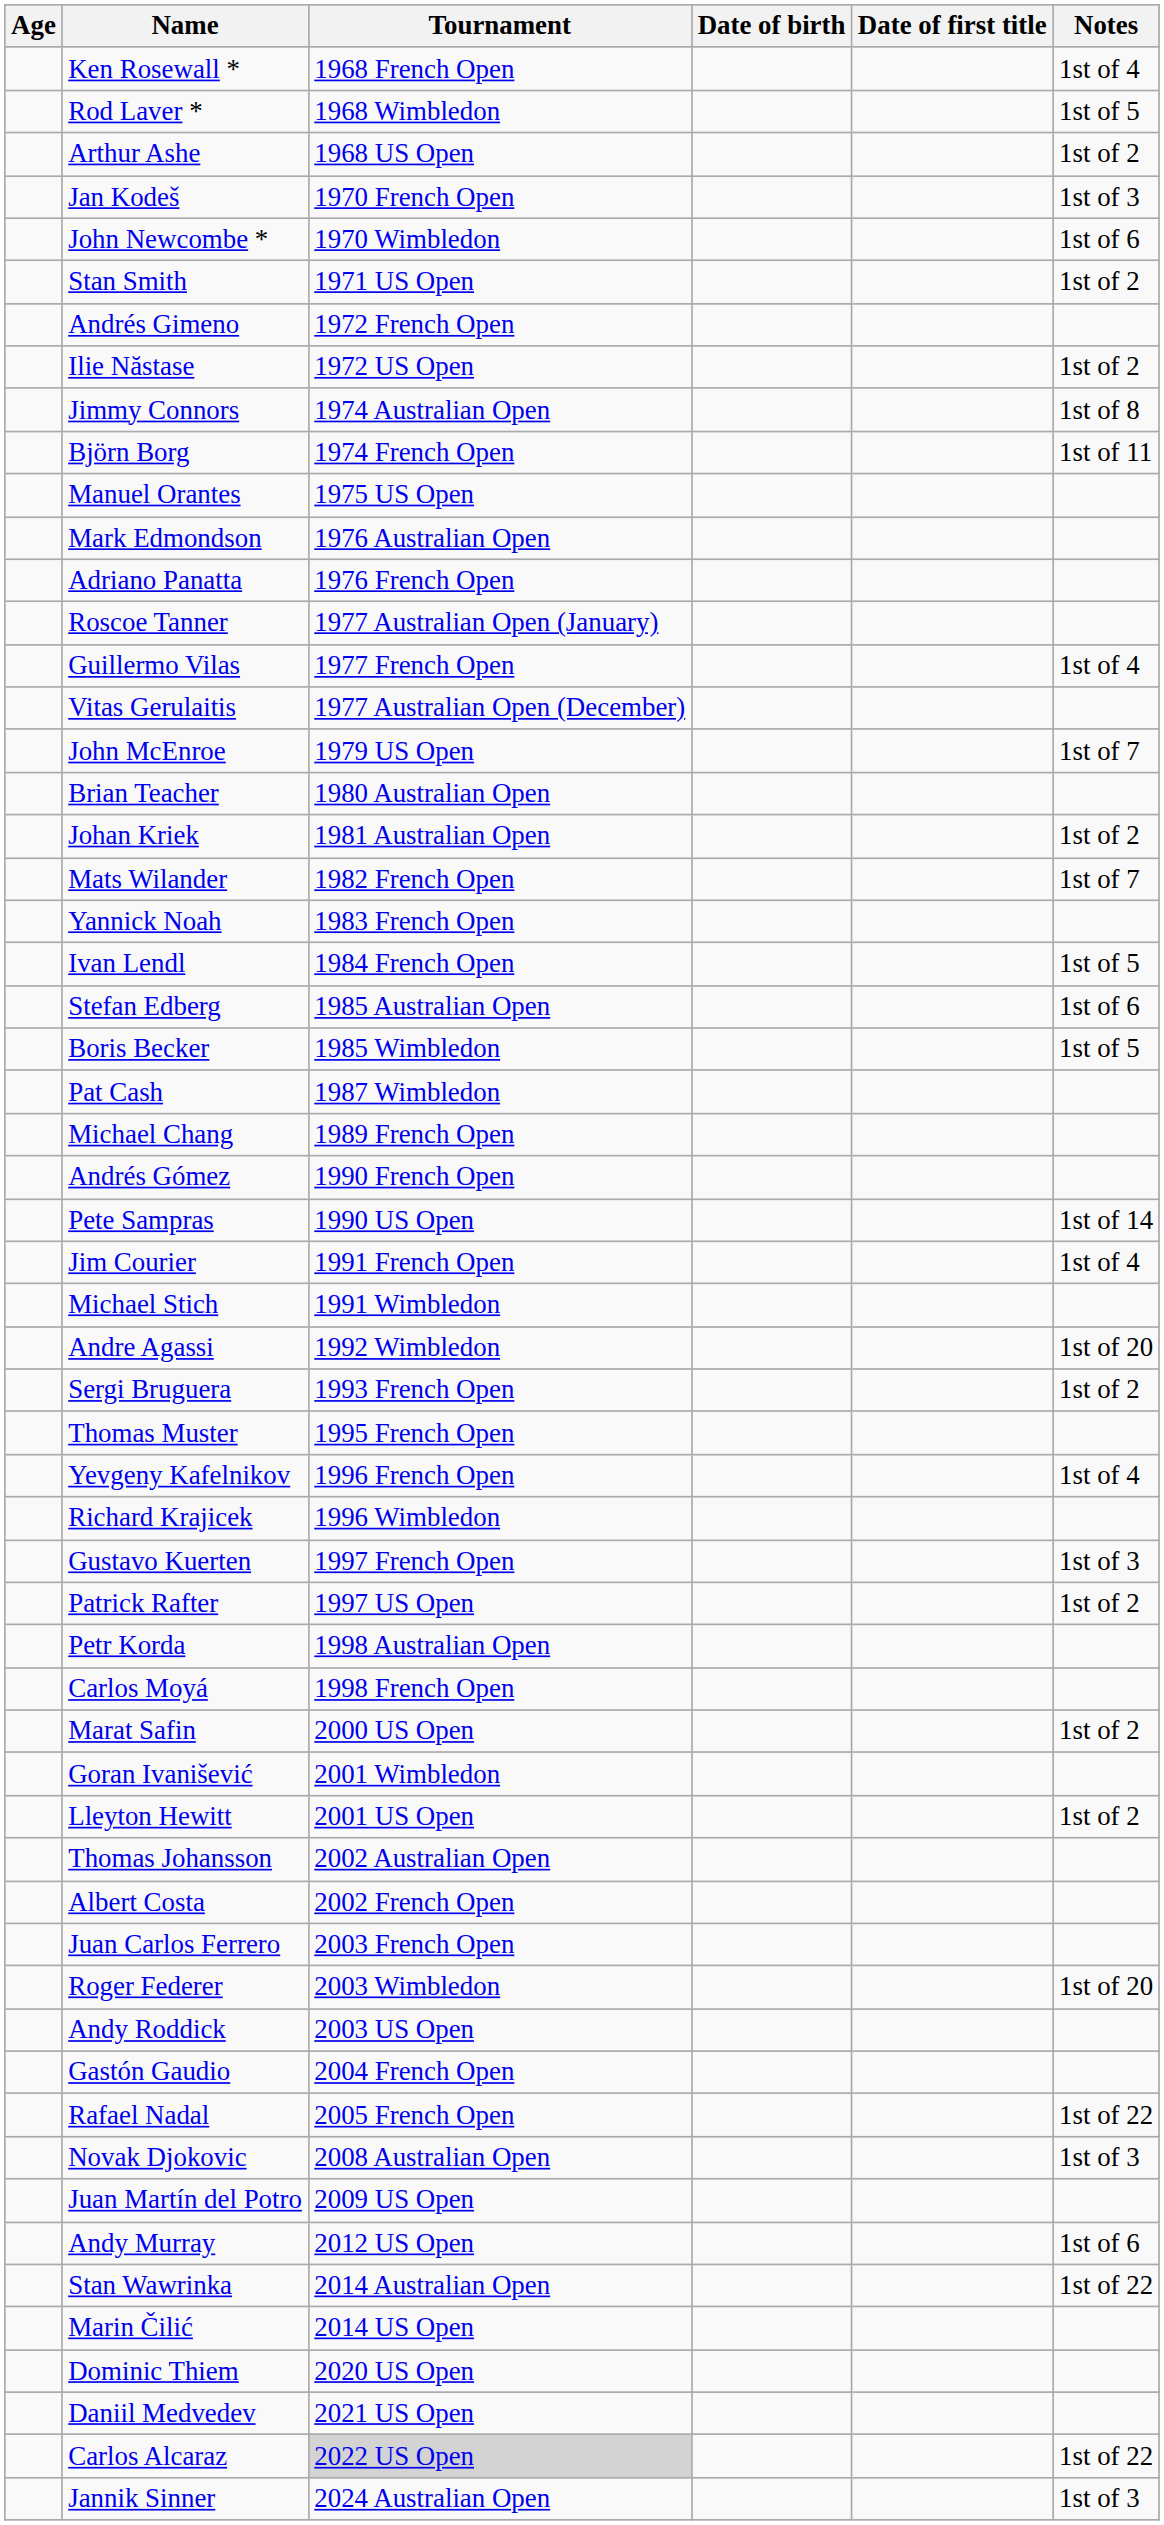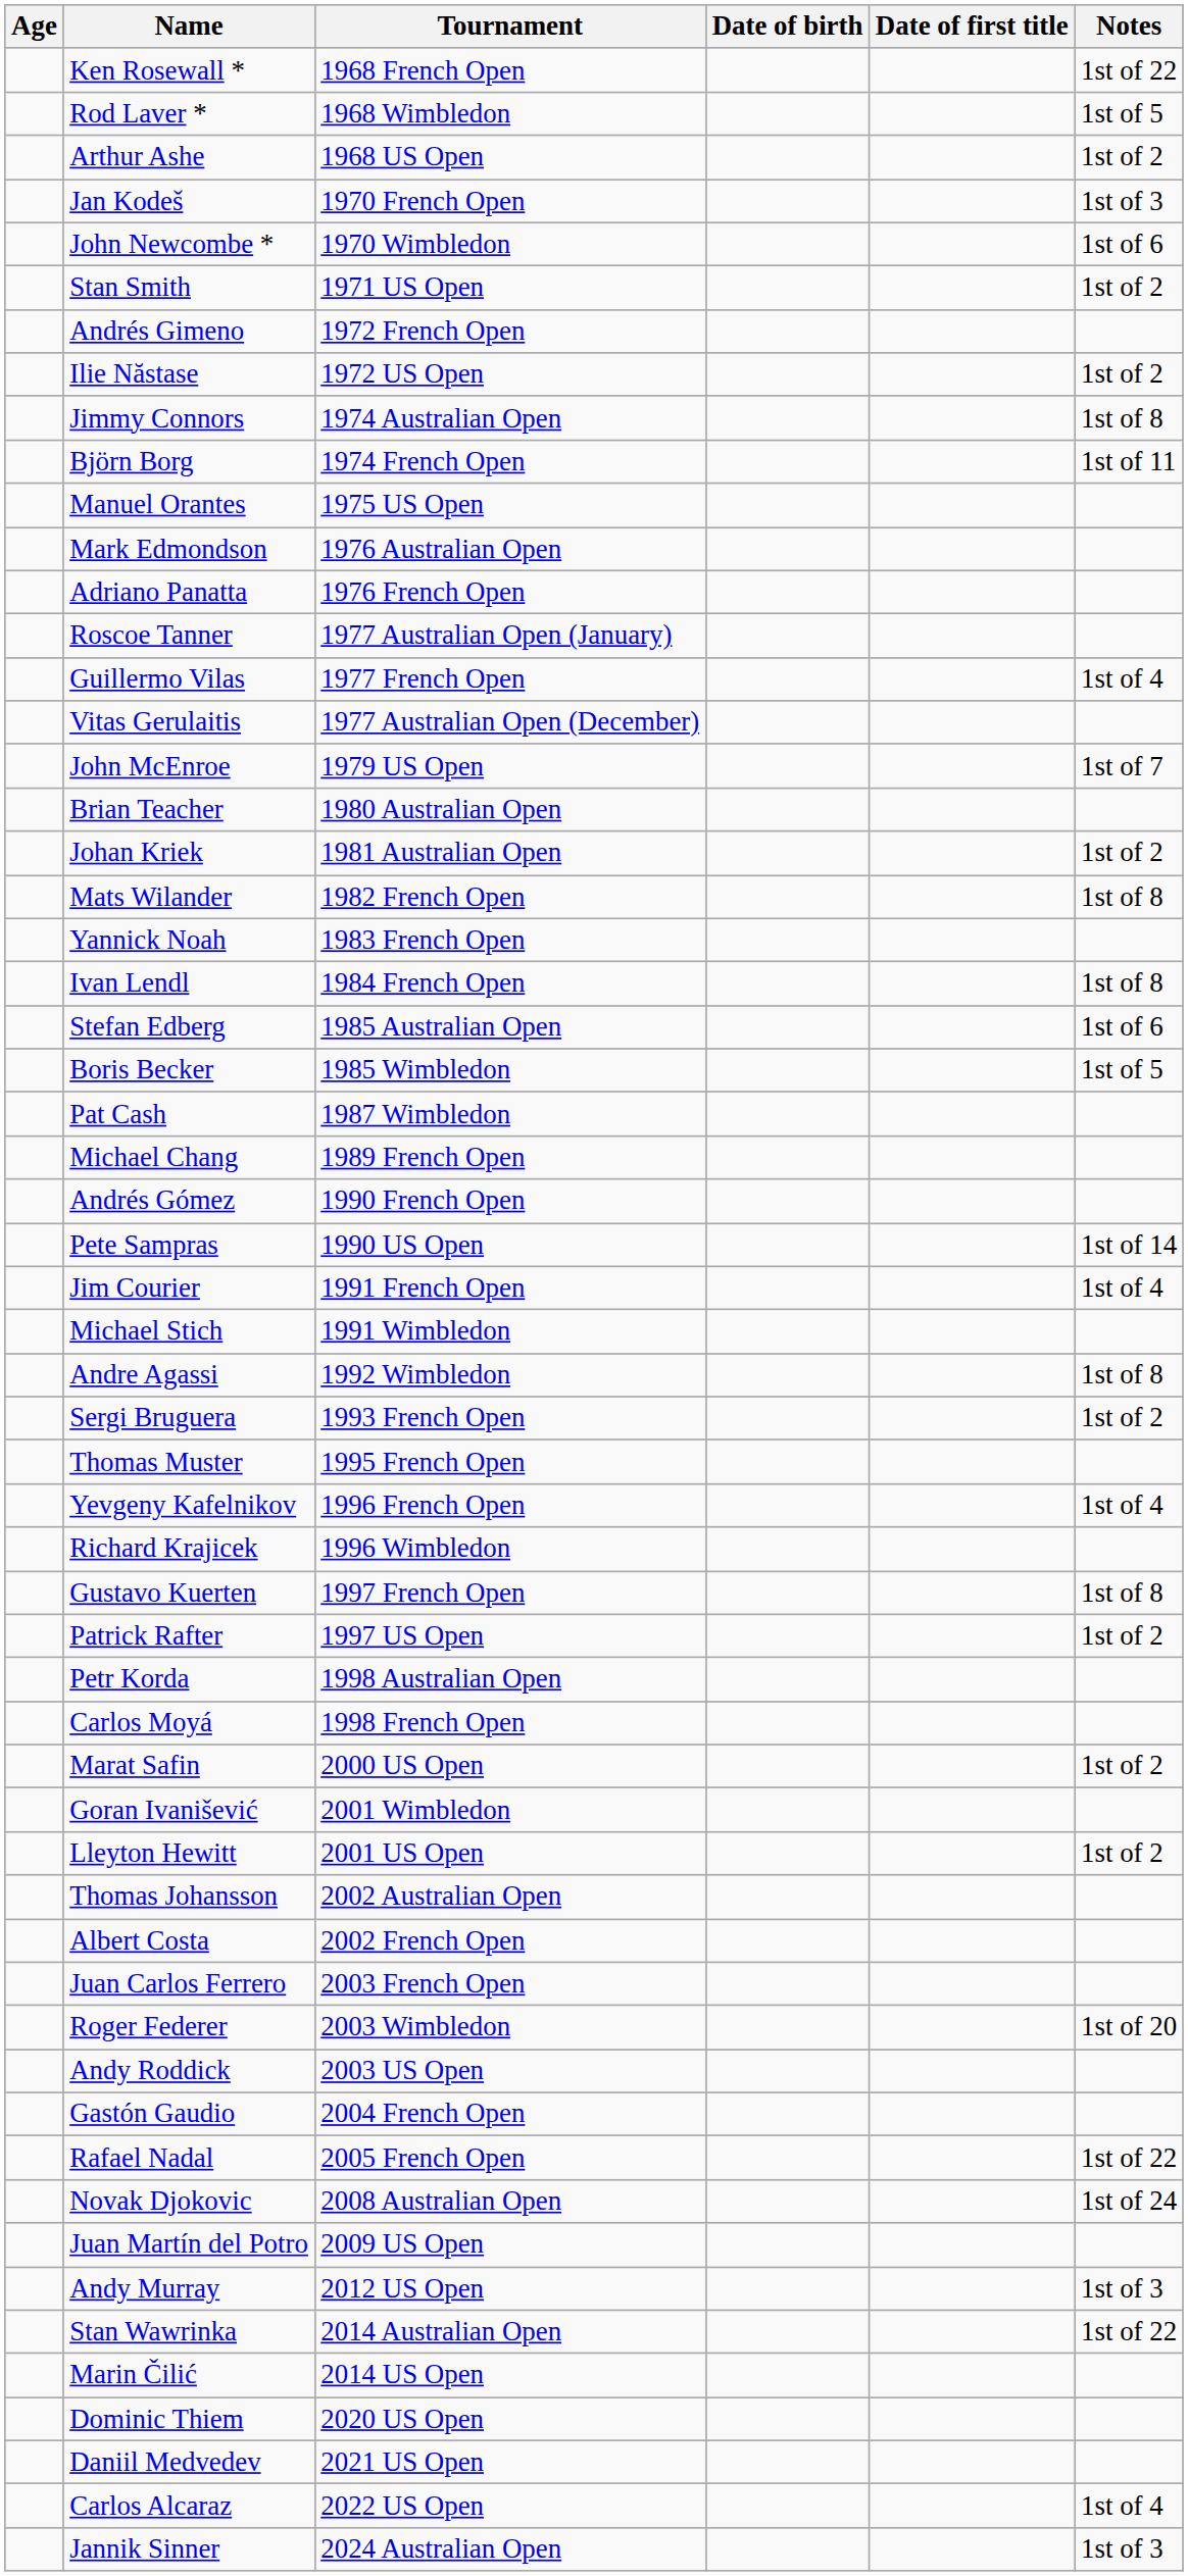Ken Rosewall * | Notes: 1st of 4 -> 1st of 22
Mats Wilander | Notes: 1st of 7 -> 1st of 8
Ivan Lendl | Notes: 1st of 5 -> 1st of 8
Andre Agassi | Notes: 1st of 20 -> 1st of 8
Gustavo Kuerten | Notes: 1st of 3 -> 1st of 8
Novak Djokovic | Notes: 1st of 3 -> 1st of 24
Andy Murray | Notes: 1st of 6 -> 1st of 3
Carlos Alcaraz | Tournament: lightgrey background -> no background
Carlos Alcaraz | Notes: 1st of 22 -> 1st of 4
